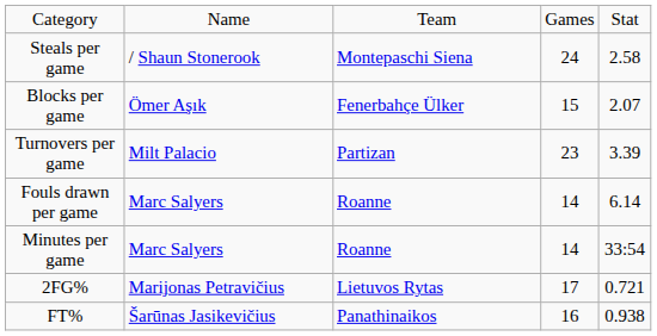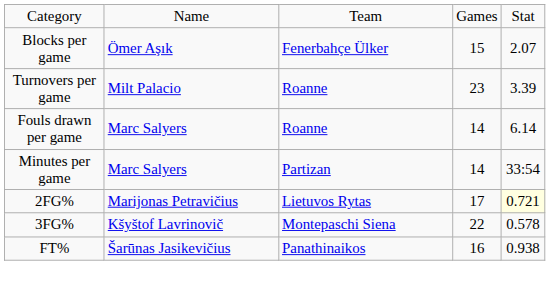- row: Steals per game | / Shaun Stonerook | Montepaschi Siena | 24 | 2.58
Turnovers per game | column 3: Partizan -> Roanne
Minutes per game | column 3: Roanne -> Partizan
2FG% | column 5: no background -> lightyellow background
+ row: 3FG% | Kšyštof Lavrinovič | Montepaschi Siena | 22 | 0.578
